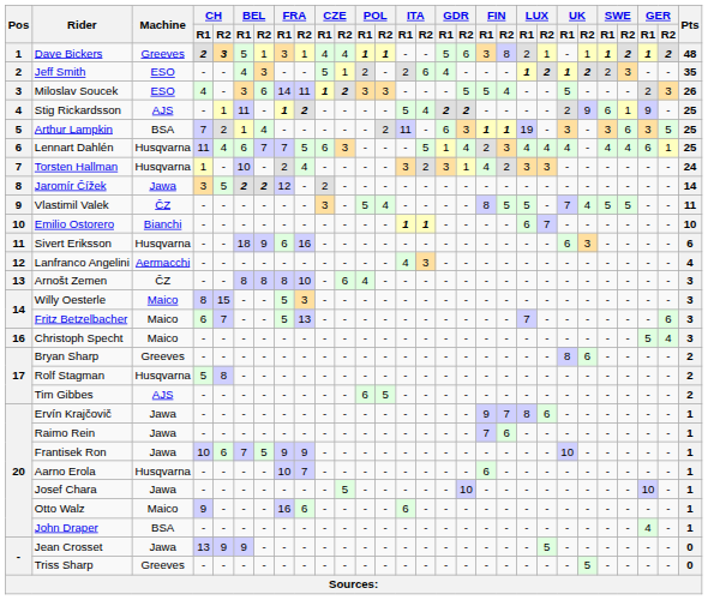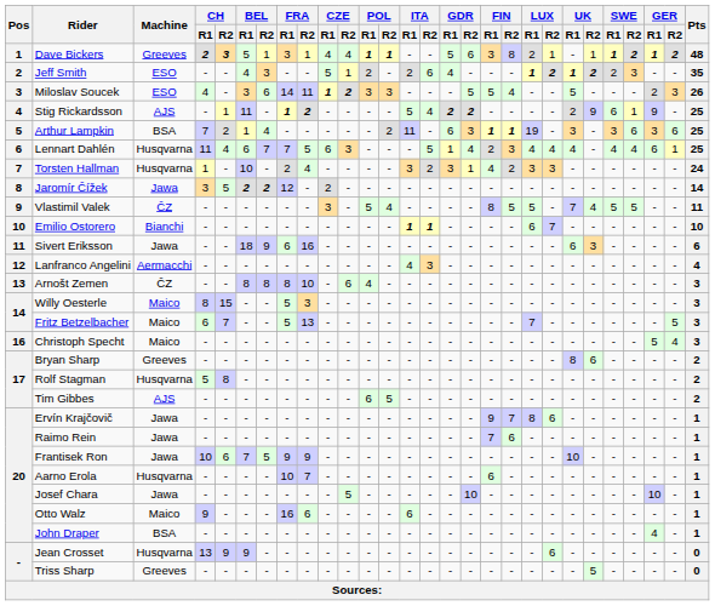Arthur Lampkin | GER / R2: 5 -> 6
Sivert Eriksson | Machine: Husqvarna -> Jawa
Fritz Betzelbacher | GER / R2: 6 -> 5
Jean Crosset | Machine: Jawa -> Husqvarna
Jean Crosset | LUX / R2: 5 -> 6
